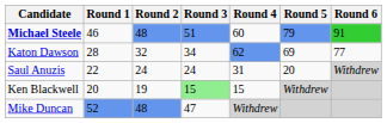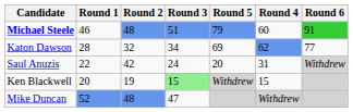columns swapped: Round 4 <-> Round 5
Saul Anuzis | Round 2: 24 -> 42
